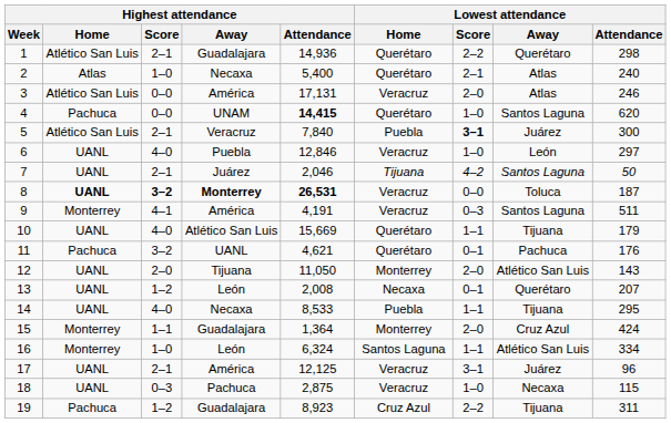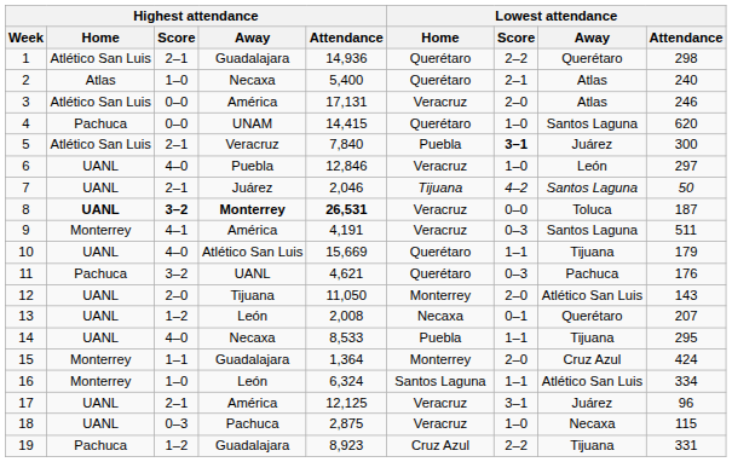4 | Highest attendance / Attendance: bold -> normal
11 | Lowest attendance / Score: 0–1 -> 0–3
19 | Lowest attendance / Attendance: 311 -> 331
